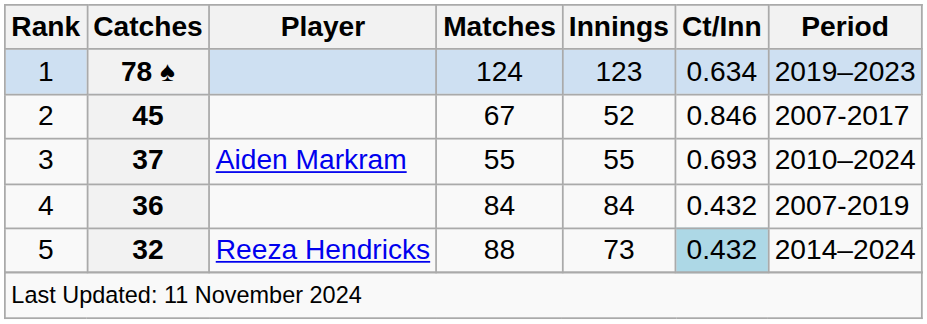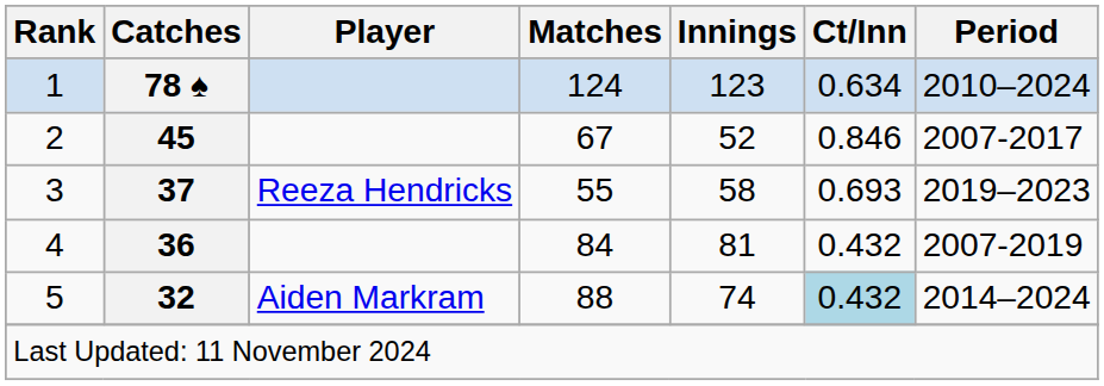1 | Period: 2019–2023 -> 2010–2024
3 | Player: Aiden Markram -> Reeza Hendricks
3 | Innings: 55 -> 58
3 | Period: 2010–2024 -> 2019–2023
4 | Innings: 84 -> 81
5 | Player: Reeza Hendricks -> Aiden Markram
5 | Innings: 73 -> 74
